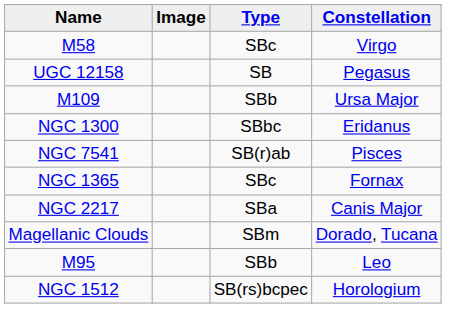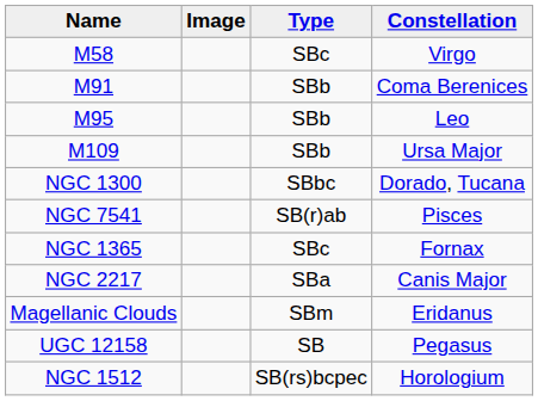+ row: M91 | SBb | Coma Berenices
rows swapped: M95 <-> UGC 12158
NGC 1300 | Constellation: Eridanus -> Dorado, Tucana
Magellanic Clouds | Constellation: Dorado, Tucana -> Eridanus
